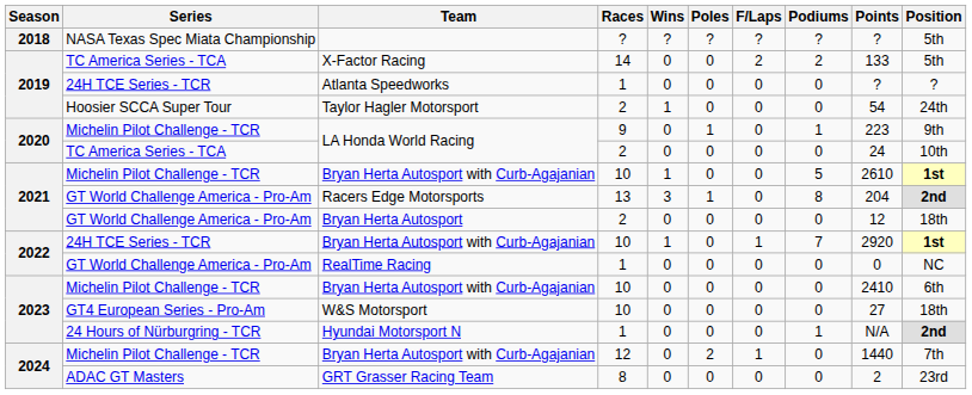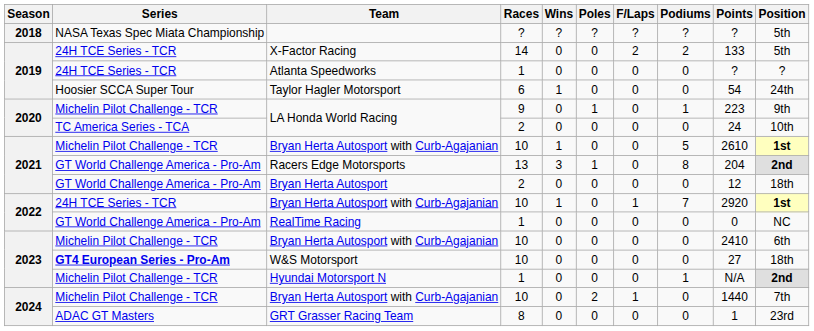X-Factor Racing | Series: TC America Series - TCA -> 24H TCE Series - TCR
Taylor Hagler Motorsport | Races: 2 -> 6
W&S Motorsport | Series: normal -> bold
Hyundai Motorsport N | Series: 24 Hours of Nürburgring - TCR -> Michelin Pilot Challenge - TCR
2024 / Bryan Herta Autosport with Curb-Agajanian | Races: 12 -> 10
GRT Grasser Racing Team | Points: 2 -> 1
